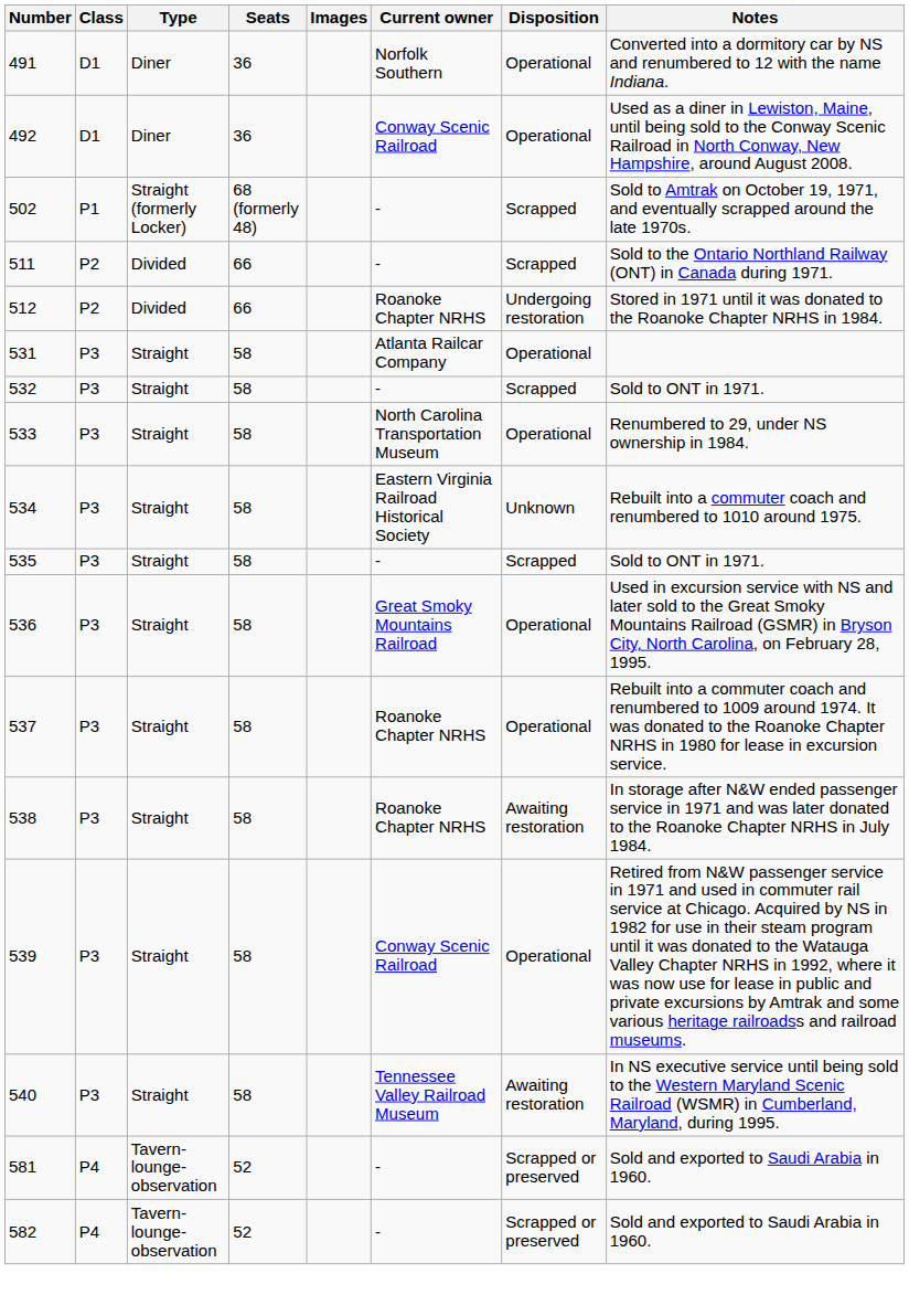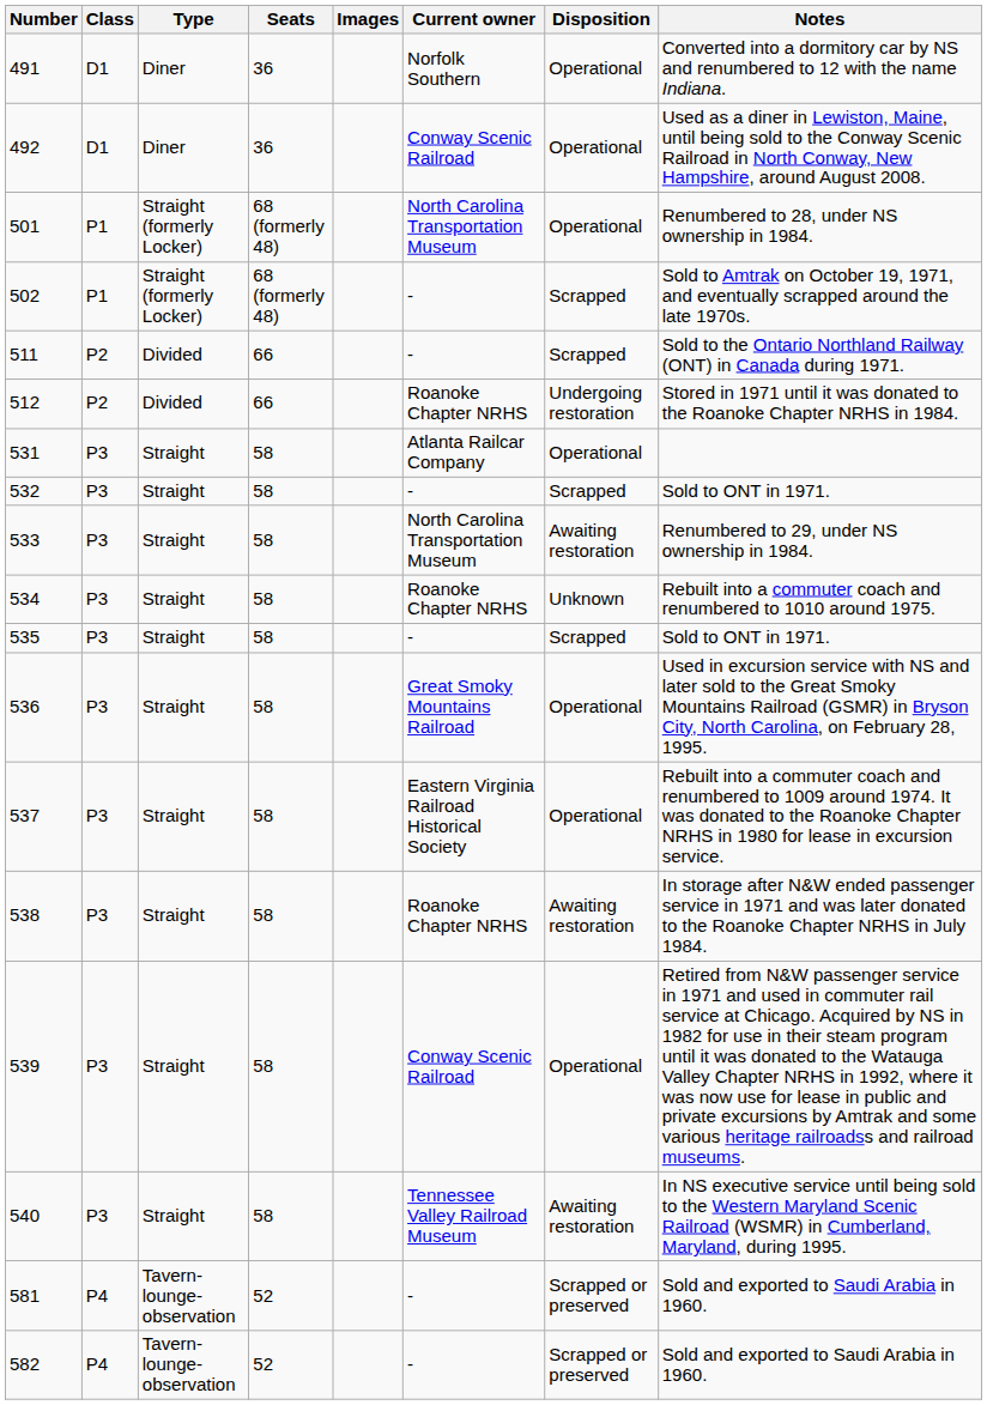+ row: 501 | P1 | Straight (formerly Locker) | 68 (formerly 48) | North Carolina Transportation Museum | Operational | Renumbered to 28, under NS ownership in 1984.
533 | Disposition: Operational -> Awaiting restoration
534 | Current owner: Eastern Virginia Railroad Historical Society -> Roanoke Chapter NRHS
537 | Current owner: Roanoke Chapter NRHS -> Eastern Virginia Railroad Historical Society
